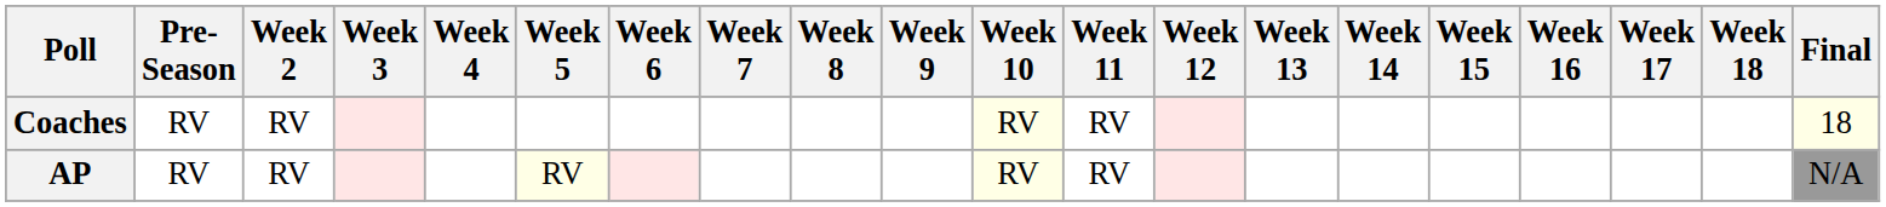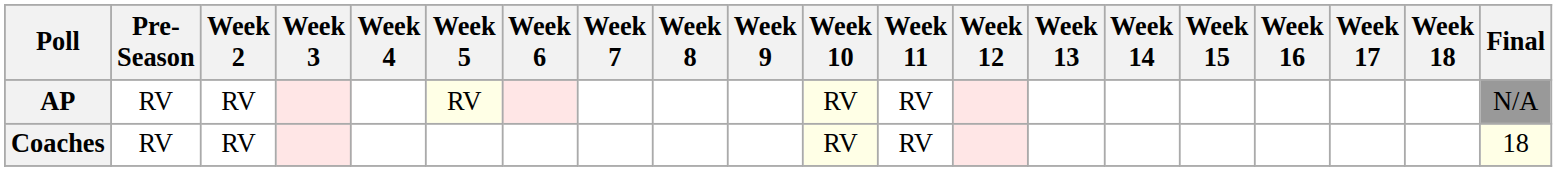rows swapped: AP <-> Coaches
